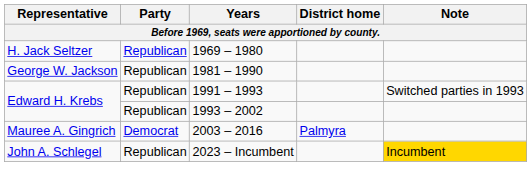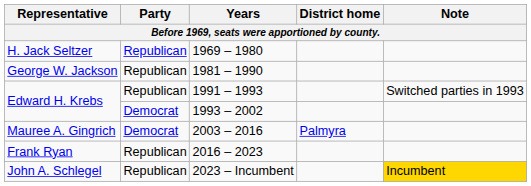1993 – 2002 | Party: Republican -> Democrat
+ row: Frank Ryan | Republican | 2016 – 2023
